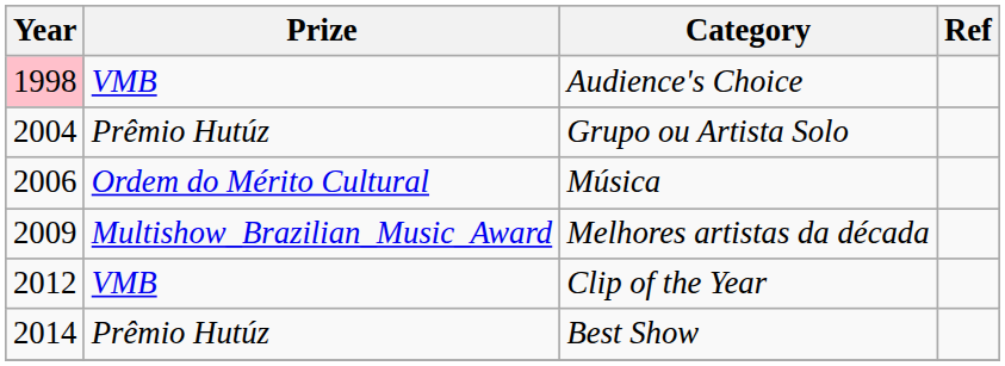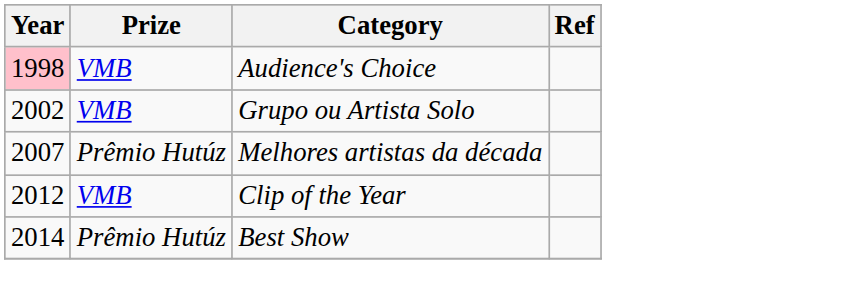Grupo ou Artista Solo | Year: 2004 -> 2002
Grupo ou Artista Solo | Prize: Prêmio Hutúz -> VMB
- row: 2006 | Ordem do Mérito Cultural | Música
Melhores artistas da década | Year: 2009 -> 2007
Melhores artistas da década | Prize: Multishow_Brazilian_Music_Award -> Prêmio Hutúz
